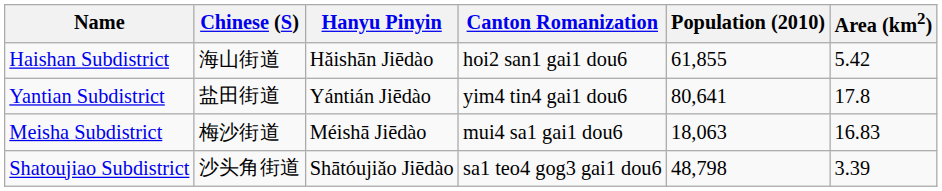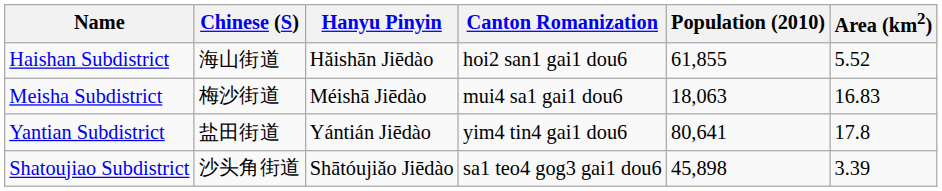Haishan Subdistrict | Area (km2): 5.42 -> 5.52
rows swapped: Yantian Subdistrict <-> Meisha Subdistrict
Shatoujiao Subdistrict | Population (2010): 48,798 -> 45,898
